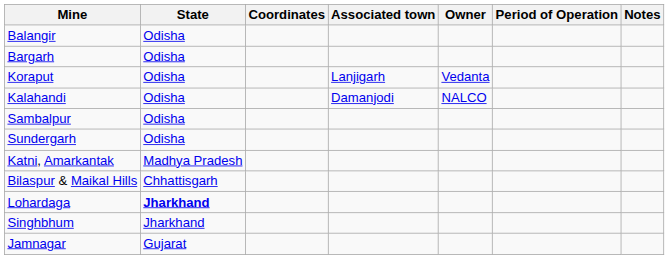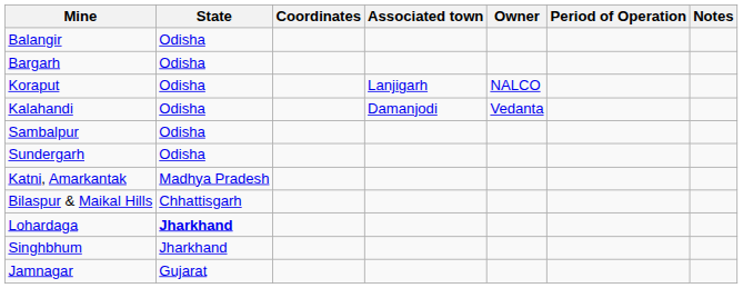Koraput | Owner: Vedanta -> NALCO
Kalahandi | Owner: NALCO -> Vedanta
